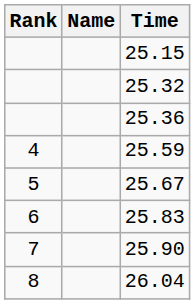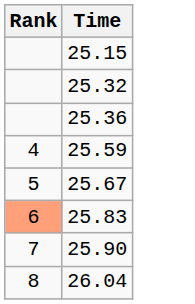- column: Name
25.83 | Rank: no background -> lightsalmon background
